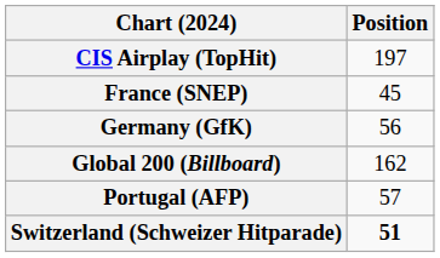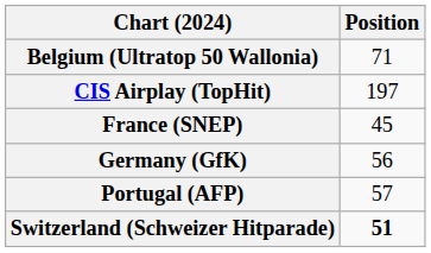+ row: Belgium (Ultratop 50 Wallonia) | 71
- row: Global 200 (Billboard) | 162
